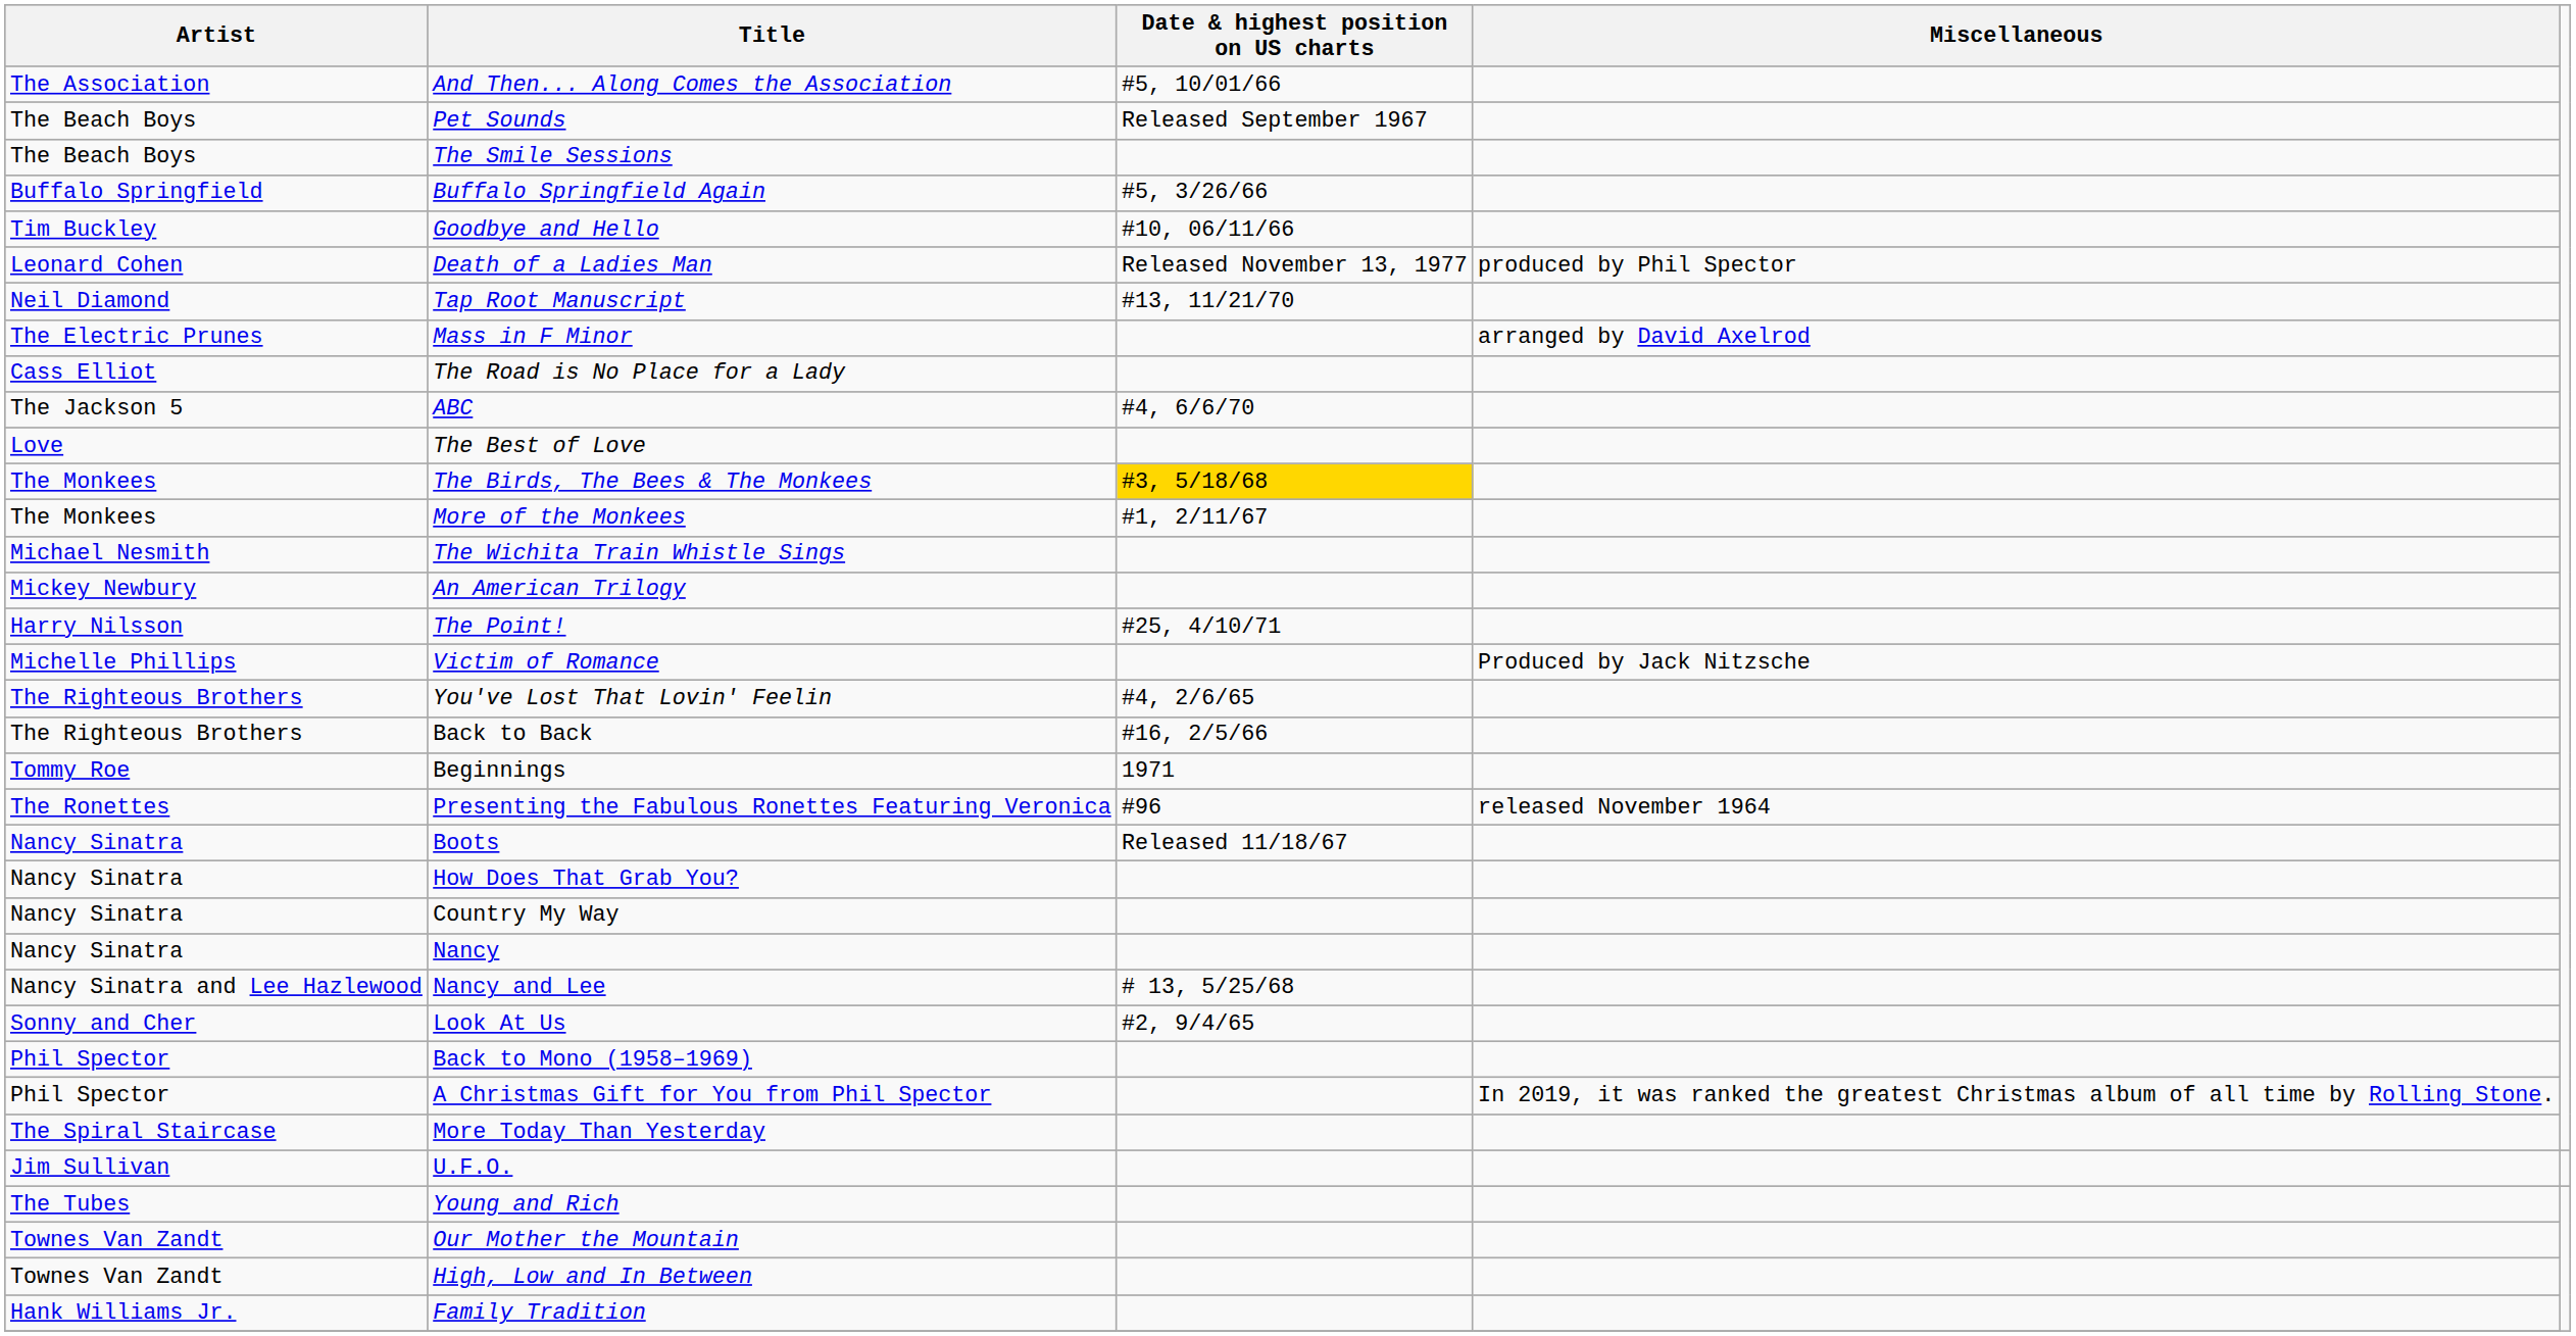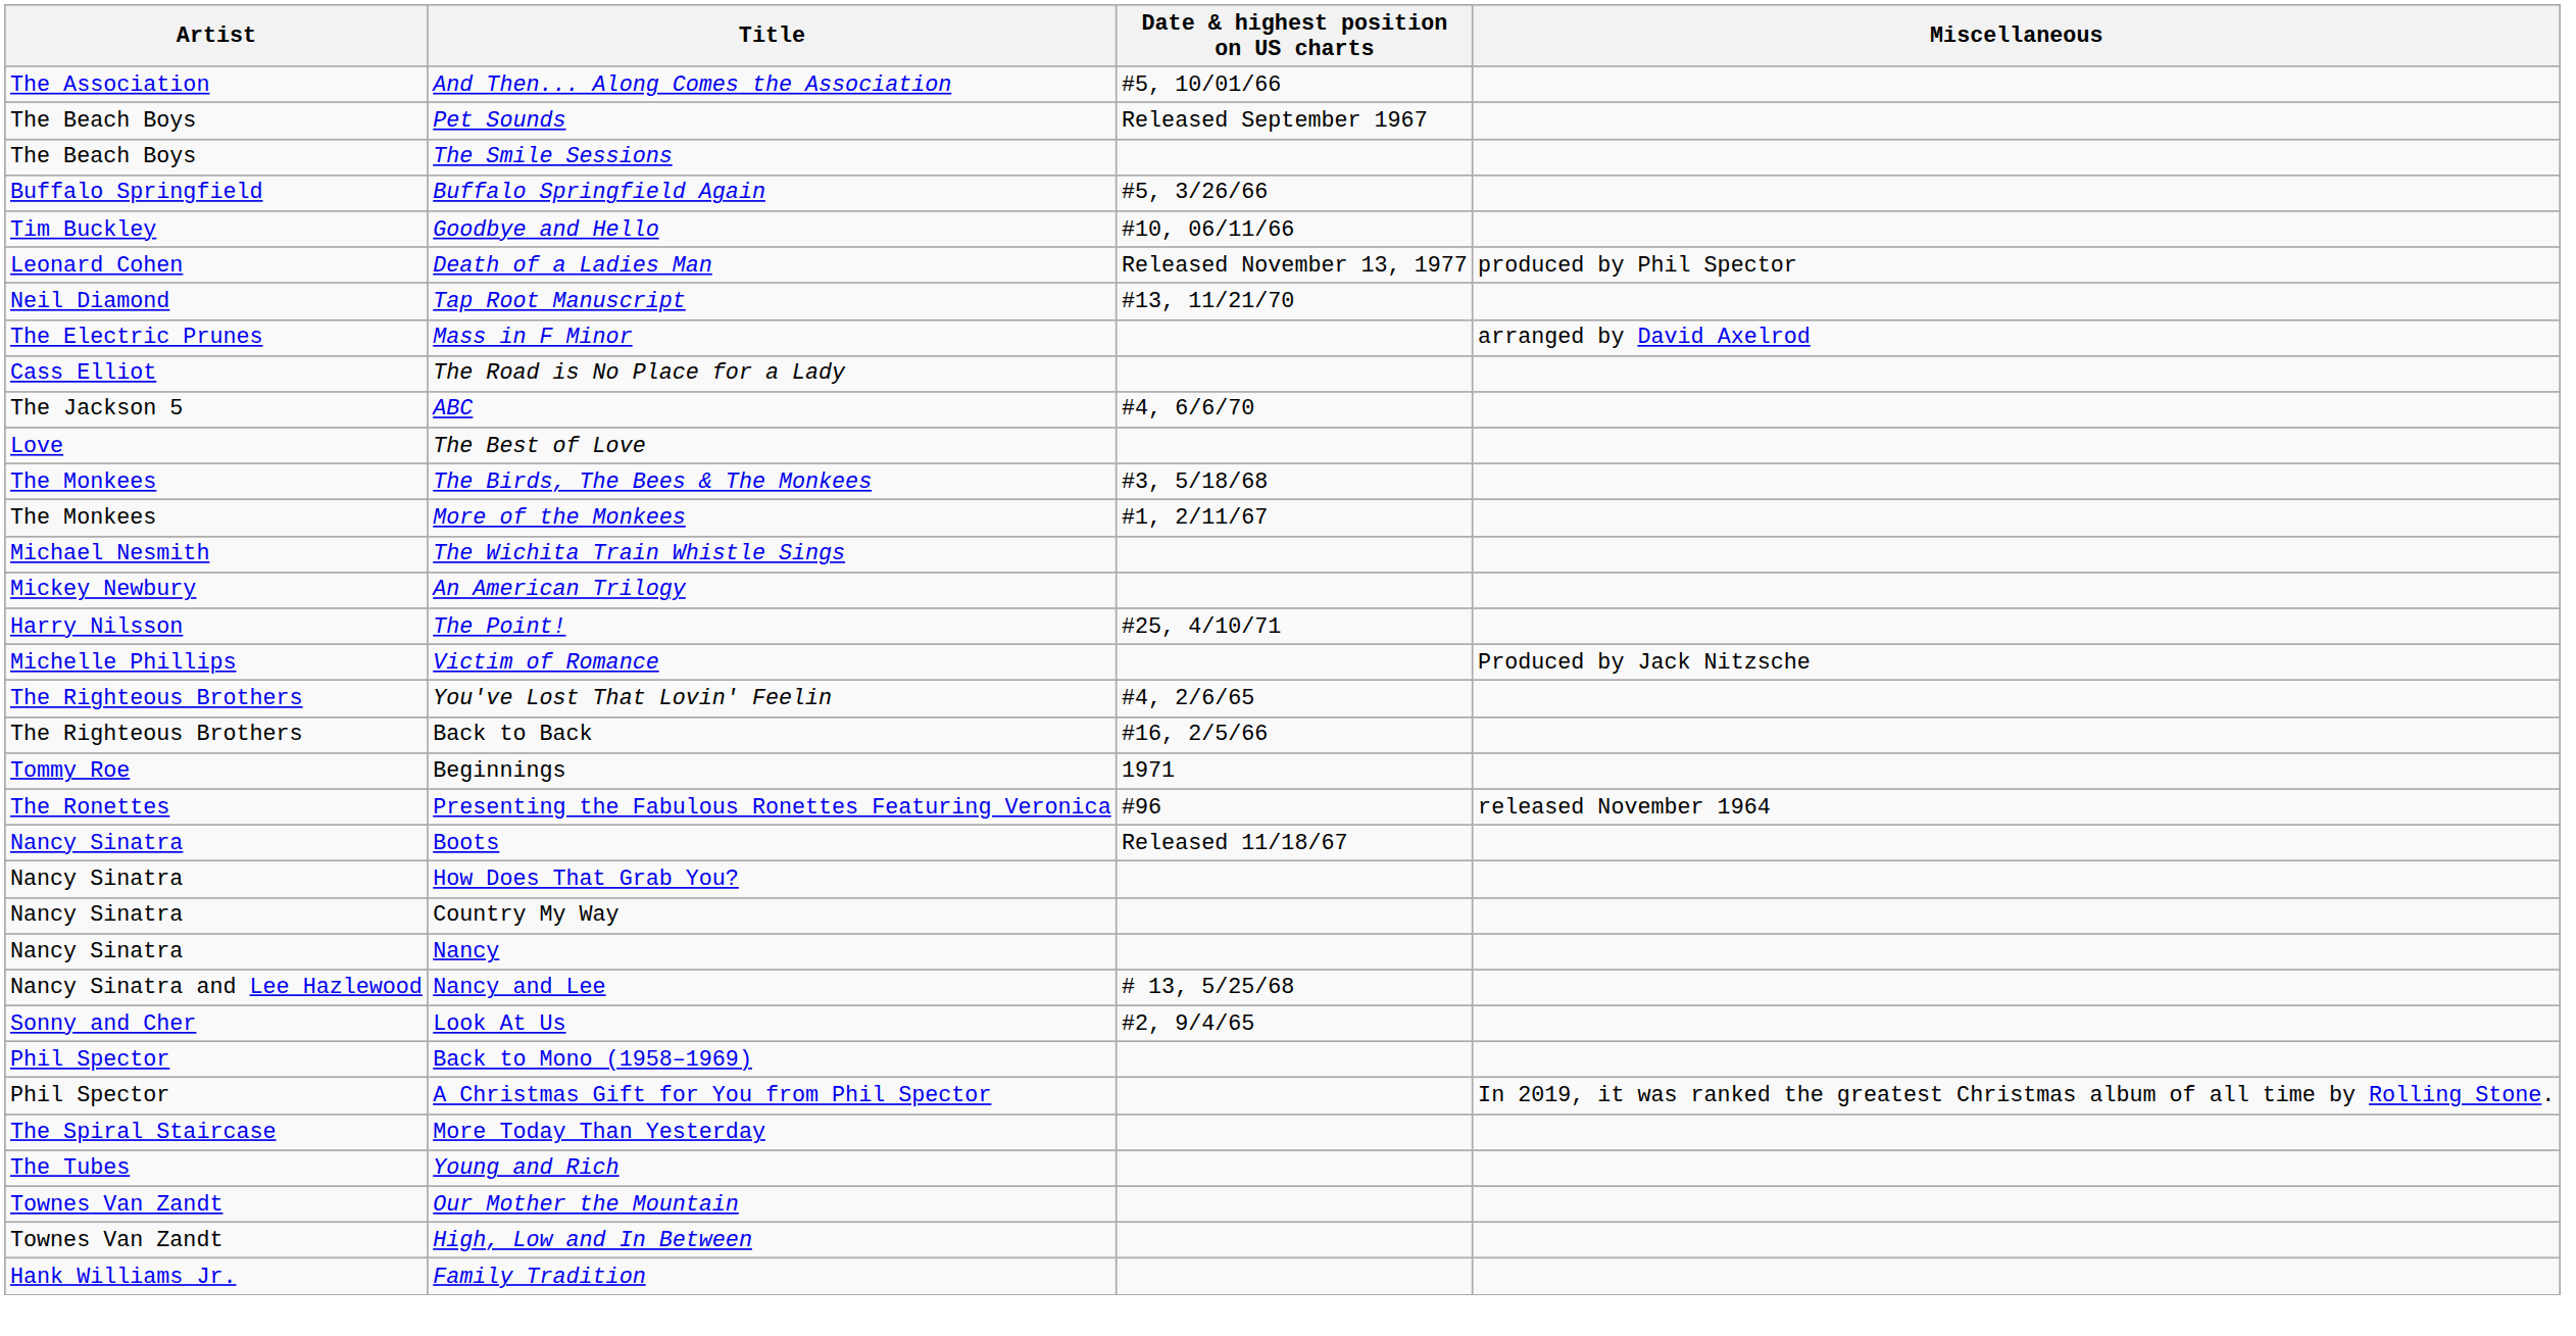The Birds, The Bees & The Monkees | Date & highest position on US charts: gold background -> no background
- row: Jim Sullivan | U.F.O.
